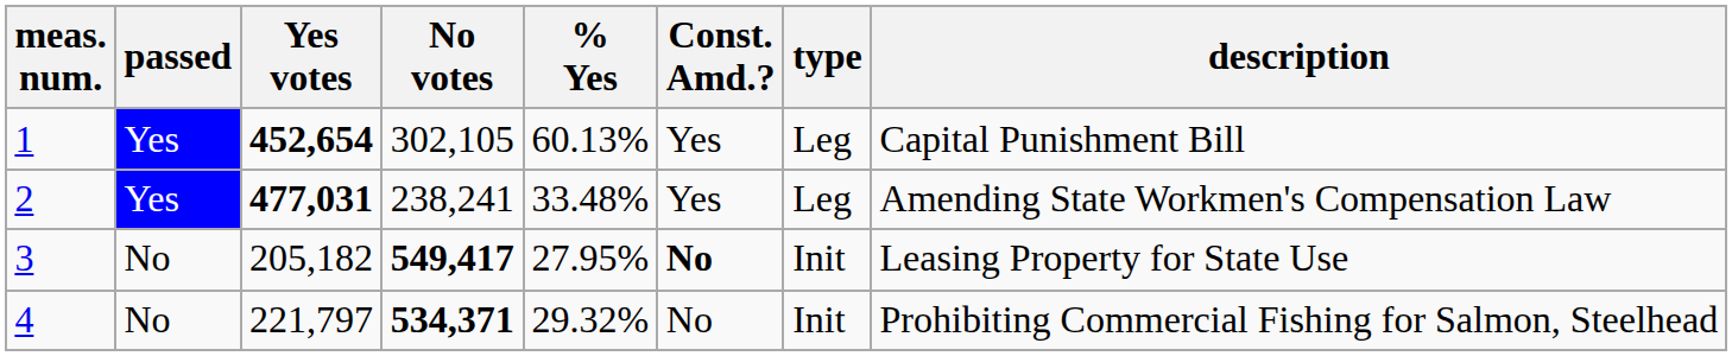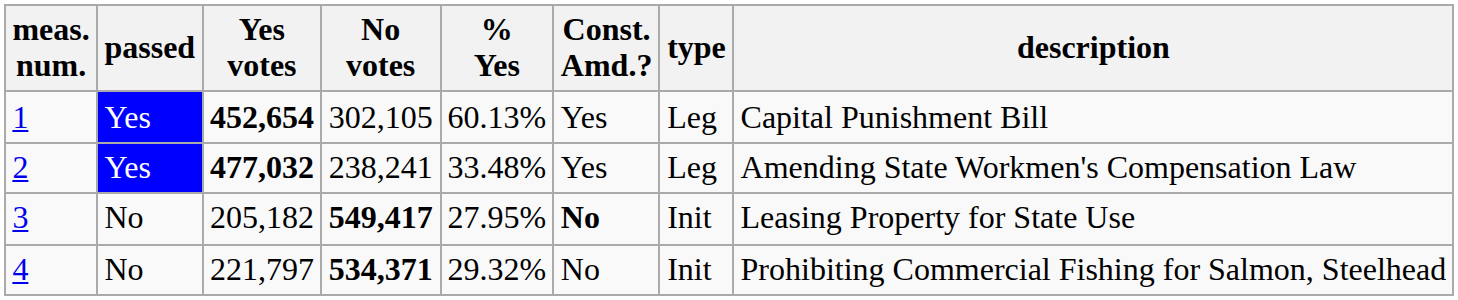2 | Yes votes: 477,031 -> 477,032
